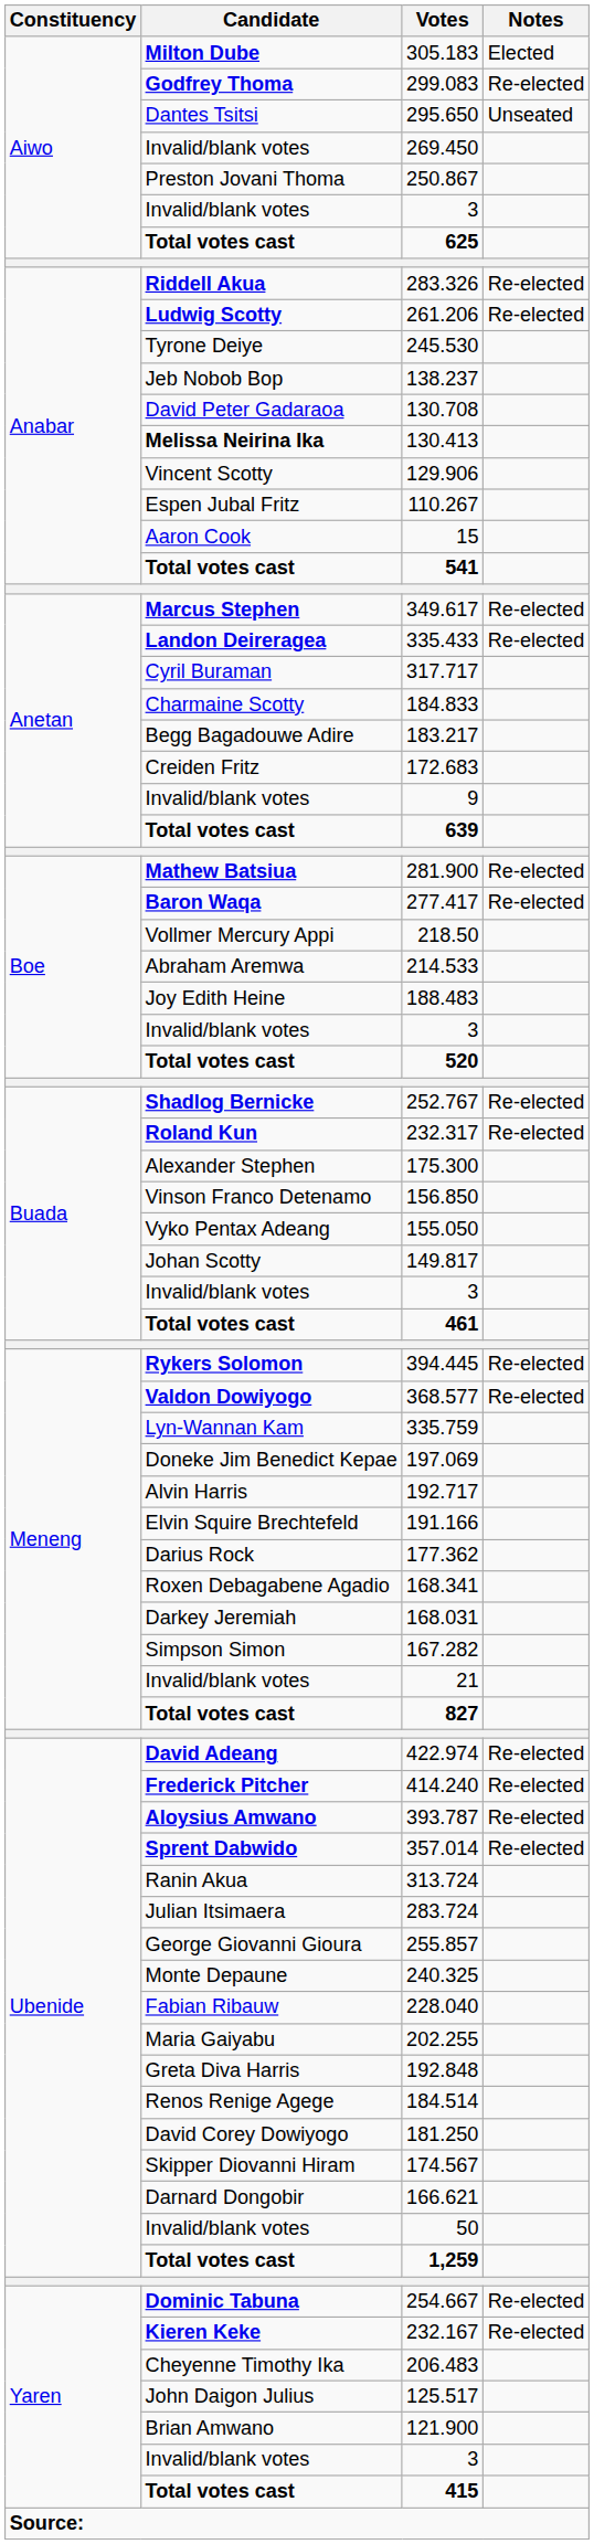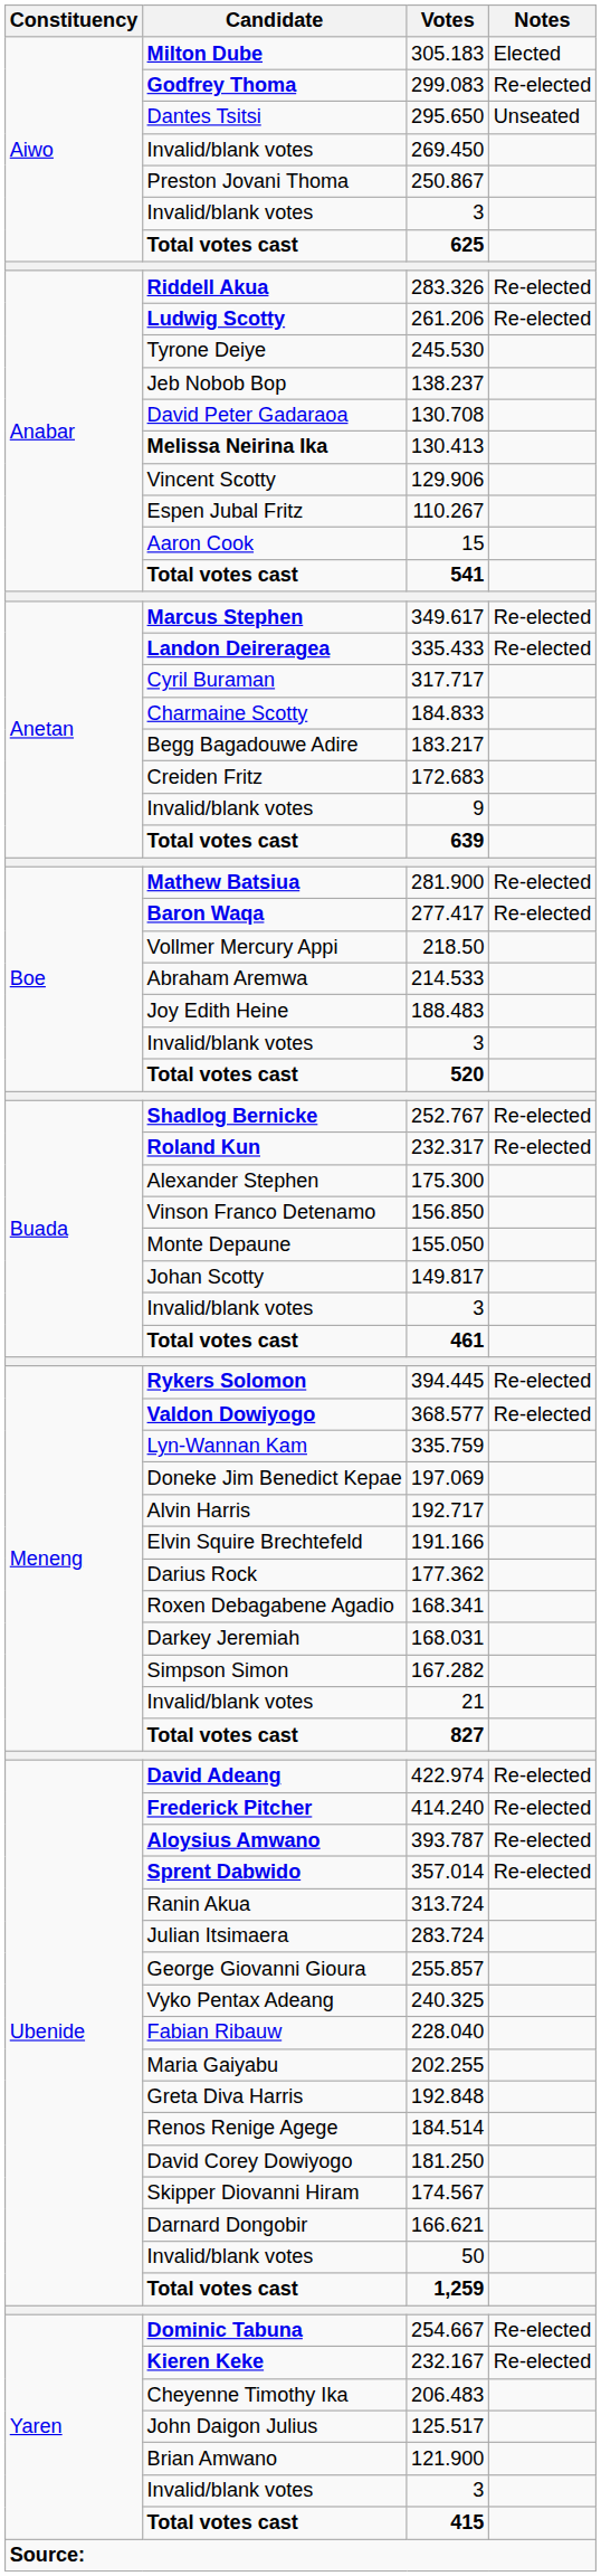155.050 | Candidate: Vyko Pentax Adeang -> Monte Depaune
240.325 | Candidate: Monte Depaune -> Vyko Pentax Adeang
